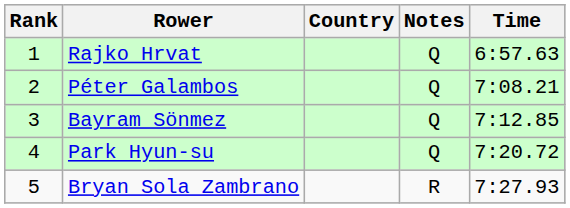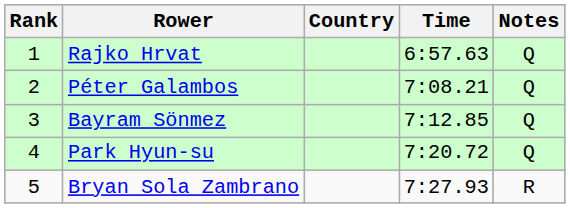columns swapped: Time <-> Notes
